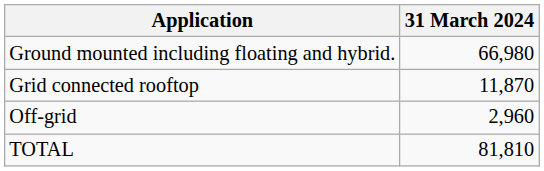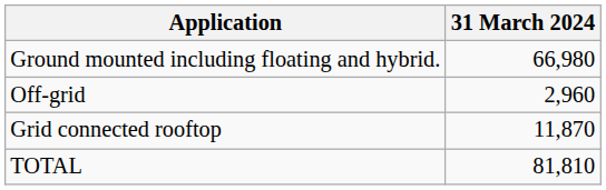rows swapped: Grid connected rooftop <-> Off-grid
